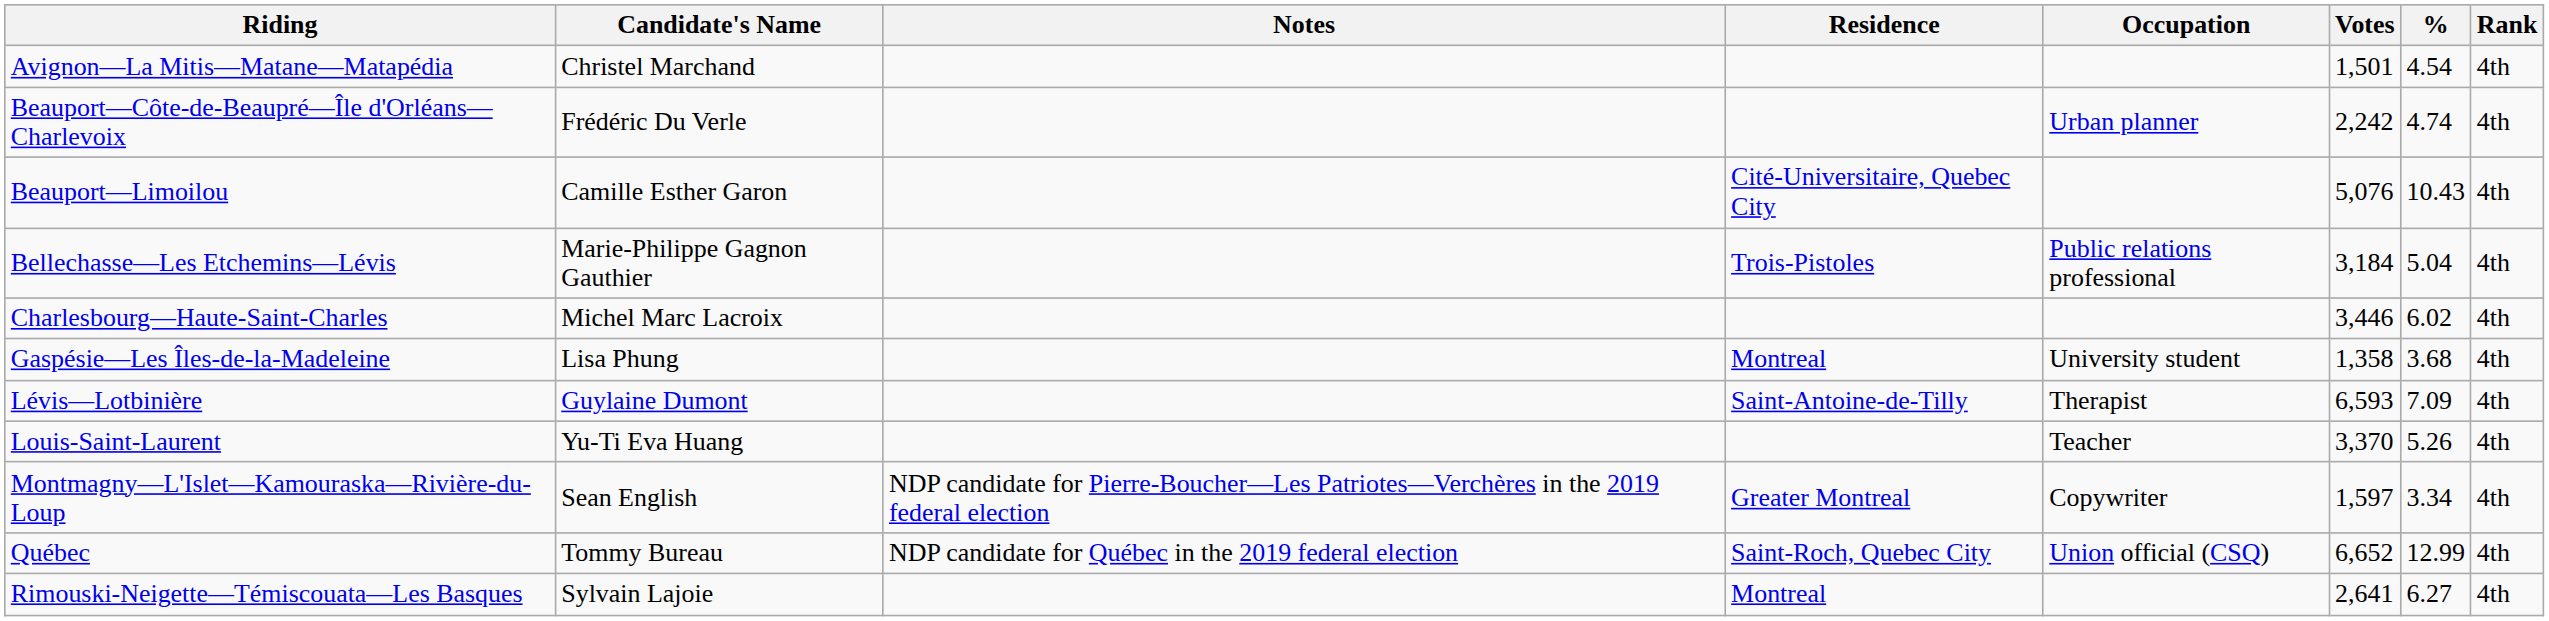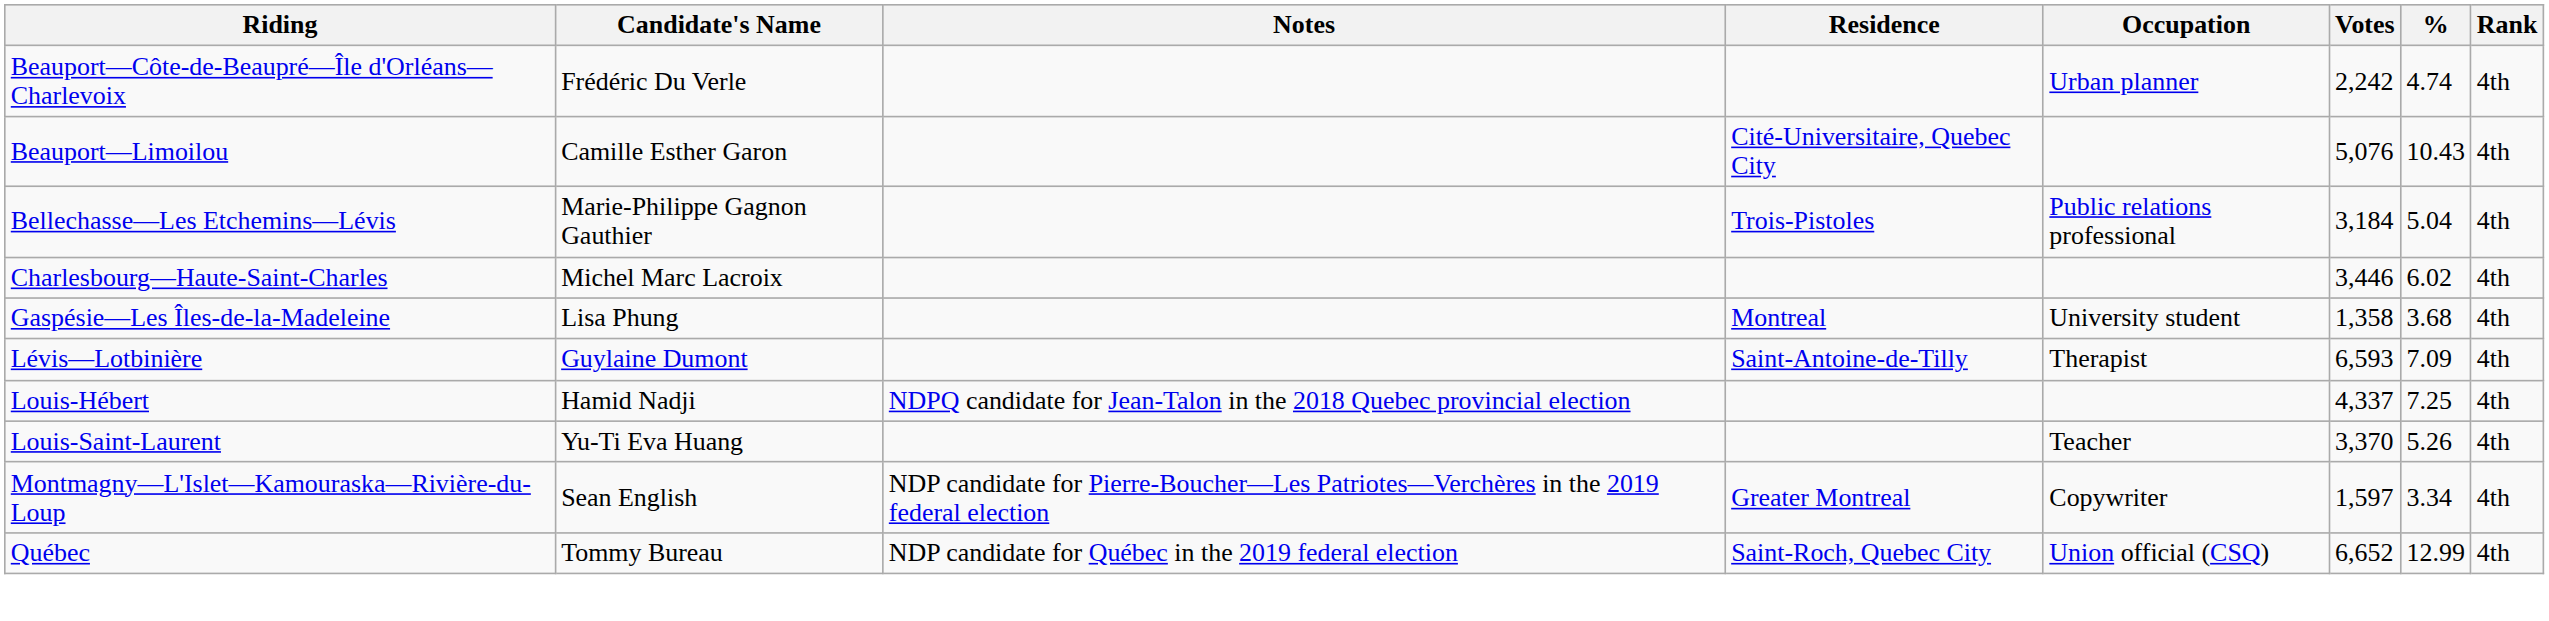- row: Avignon—La Mitis—Matane—Matapédia | Christel Marchand | 1,501 | 4.54 | 4th
+ row: Louis-Hébert | Hamid Nadji | NDPQ candidate for Jean-Talon in the 2018 Quebec provincial election | 4,337 | 7.25 | 4th
- row: Rimouski-Neigette—Témiscouata—Les Basques | Sylvain Lajoie | Montreal | 2,641 | 6.27 | 4th
